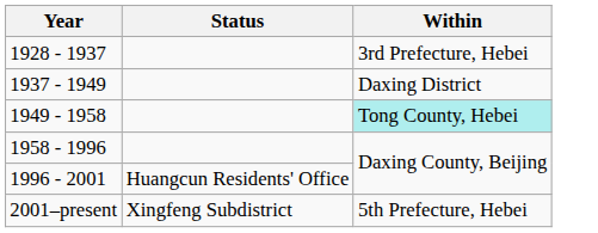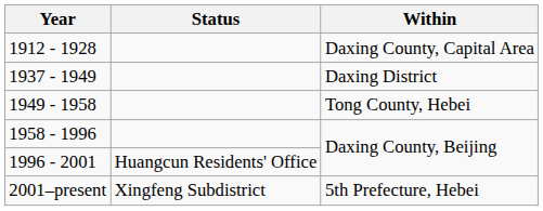+ row: 1912 - 1928 | Daxing County, Capital Area
- row: 1928 - 1937 | 3rd Prefecture, Hebei
1949 - 1958 | Within: paleturquoise background -> no background
